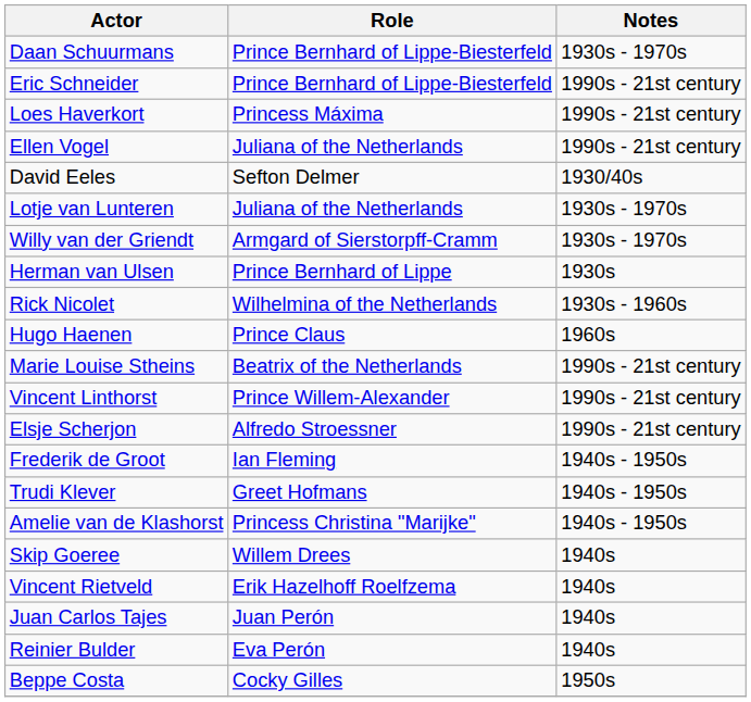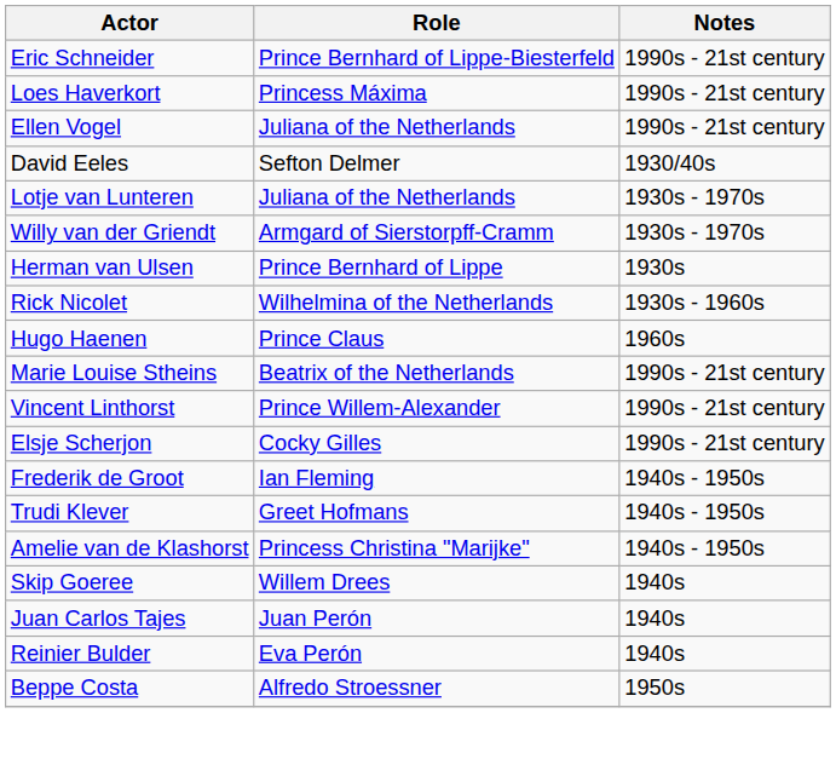- row: Daan Schuurmans | Prince Bernhard of Lippe-Biesterfeld | 1930s - 1970s
Elsje Scherjon | Role: Alfredo Stroessner -> Cocky Gilles
- row: Vincent Rietveld | Erik Hazelhoff Roelfzema | 1940s
Beppe Costa | Role: Cocky Gilles -> Alfredo Stroessner
